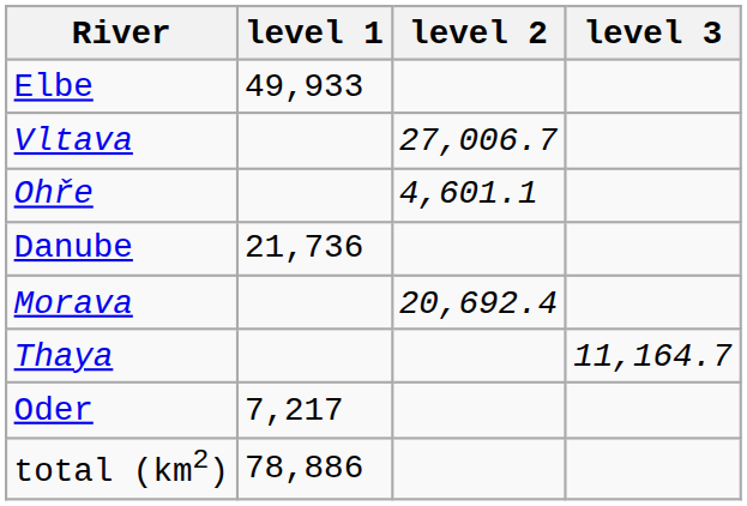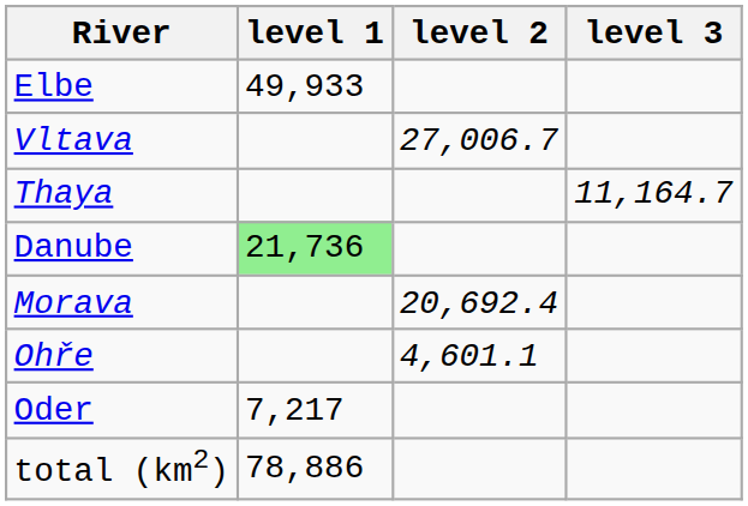rows swapped: Ohře <-> Thaya
Danube | level 1: no background -> lightgreen background
